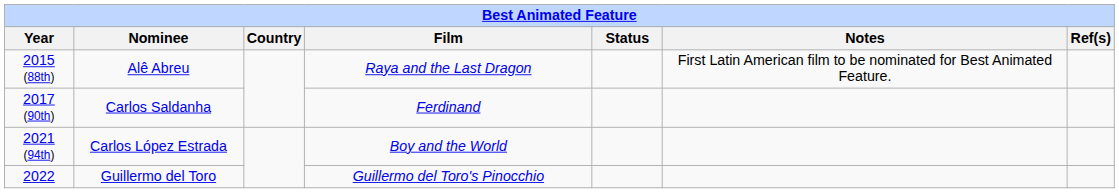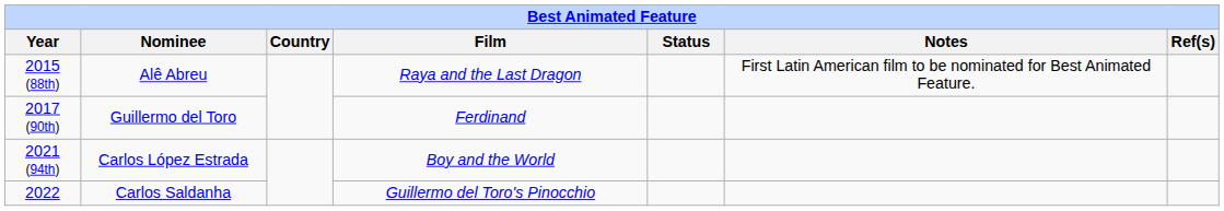2017 (90th) | Nominee: Carlos Saldanha -> Guillermo del Toro
2022 | Nominee: Guillermo del Toro -> Carlos Saldanha
